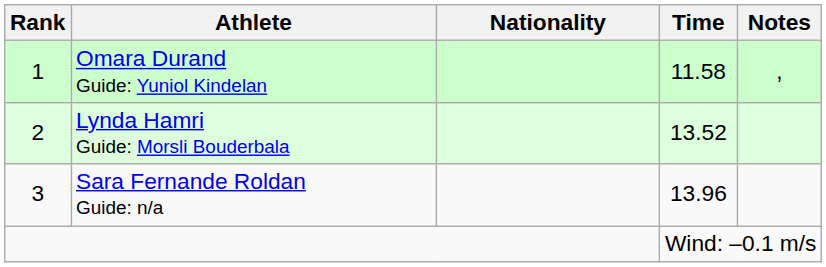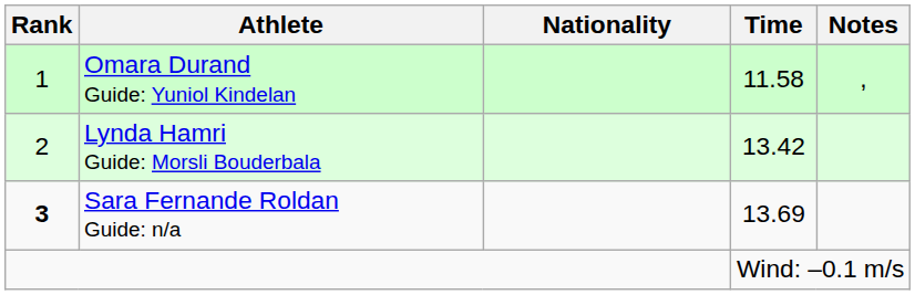Lynda Hamri Guide: Morsli Bouderbala | Time: 13.52 -> 13.42
Sara Fernande Roldan Guide: n/a | Rank: normal -> bold
Sara Fernande Roldan Guide: n/a | Time: 13.96 -> 13.69
